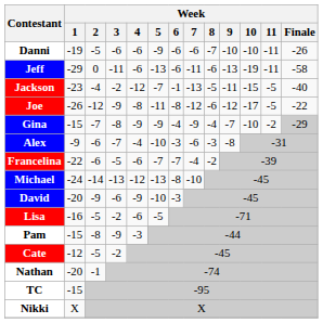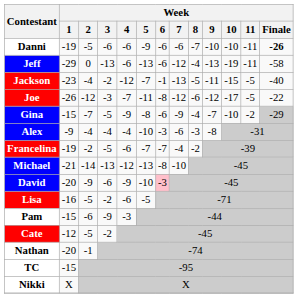Danni | Week / Finale: normal -> bold
Jeff | Week / 3: -11 -> -13
Jeff | Week / 7: -11 -> -12
Jeff | Week / 8: -6 -> -4
Joe | Week / 3: -9 -> -3
Joe | Week / 4: -8 -> -7
Gina | Week / 3: -8 -> -5
Gina | Week / 5: -9 -> -8
Gina | Week / 6: -4 -> -6
Alex | Week / 2: -6 -> -4
Alex | Week / 3: -7 -> -4
Francelina | Week / 1: -22 -> -19
Francelina | Week / 2: -6 -> -2
Michael | Week / 1: -24 -> -21
David | Week / 6: no background -> pink background
Pam | Week / 2: -8 -> -6
